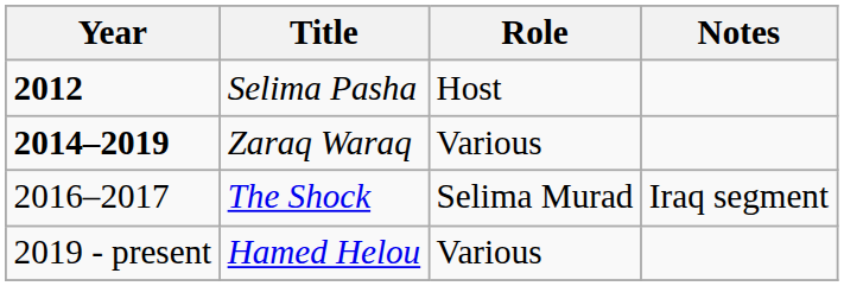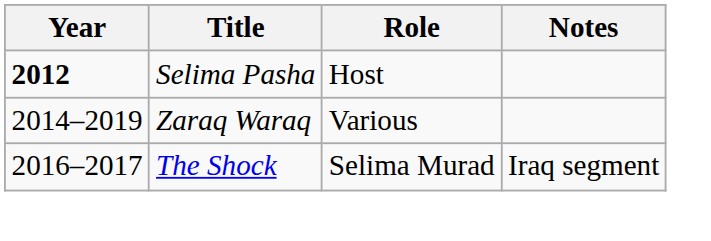Zaraq Waraq | Year: bold -> normal
- row: 2019 - present | Hamed Helou | Various
